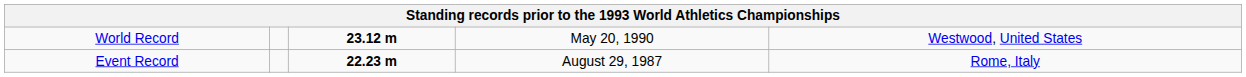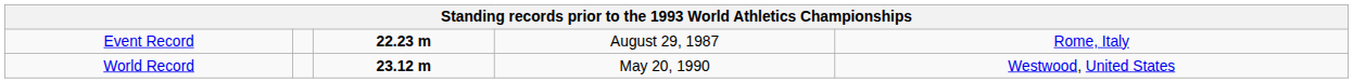rows swapped: World Record <-> Event Record
